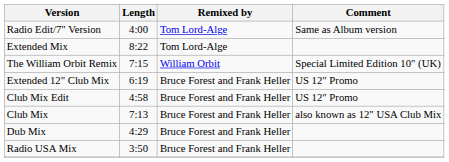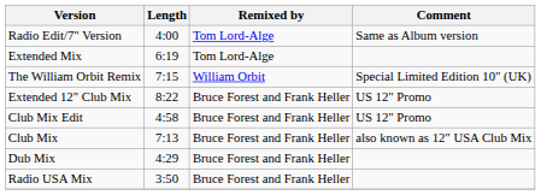Extended Mix | Length: 8:22 -> 6:19
Extended 12" Club Mix | Length: 6:19 -> 8:22
